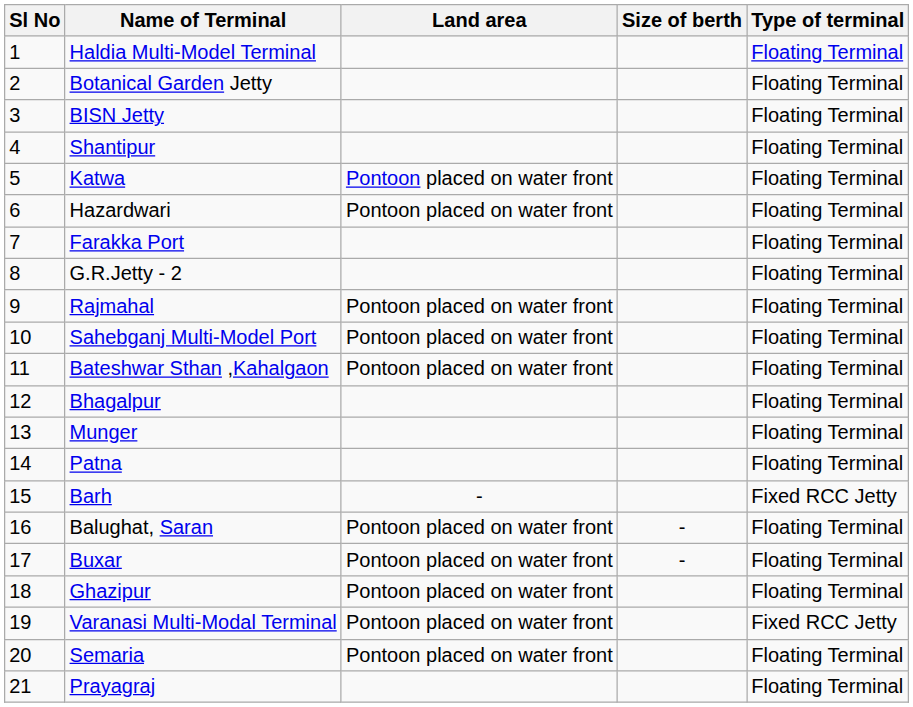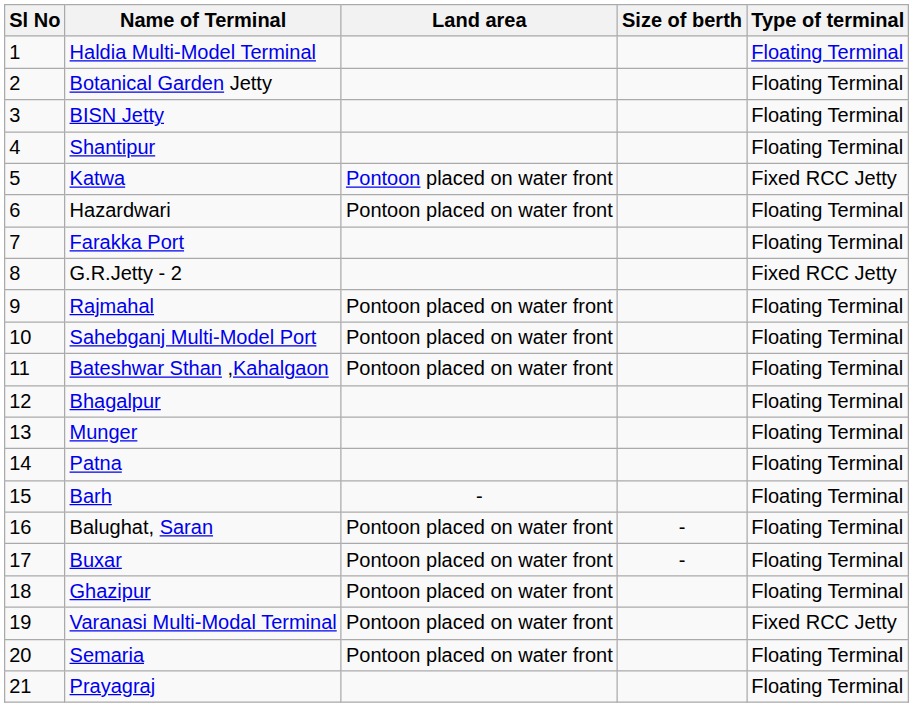Katwa | Type of terminal: Floating Terminal -> Fixed RCC Jetty
G.R.Jetty - 2 | Type of terminal: Floating Terminal -> Fixed RCC Jetty
Barh | Type of terminal: Fixed RCC Jetty -> Floating Terminal
